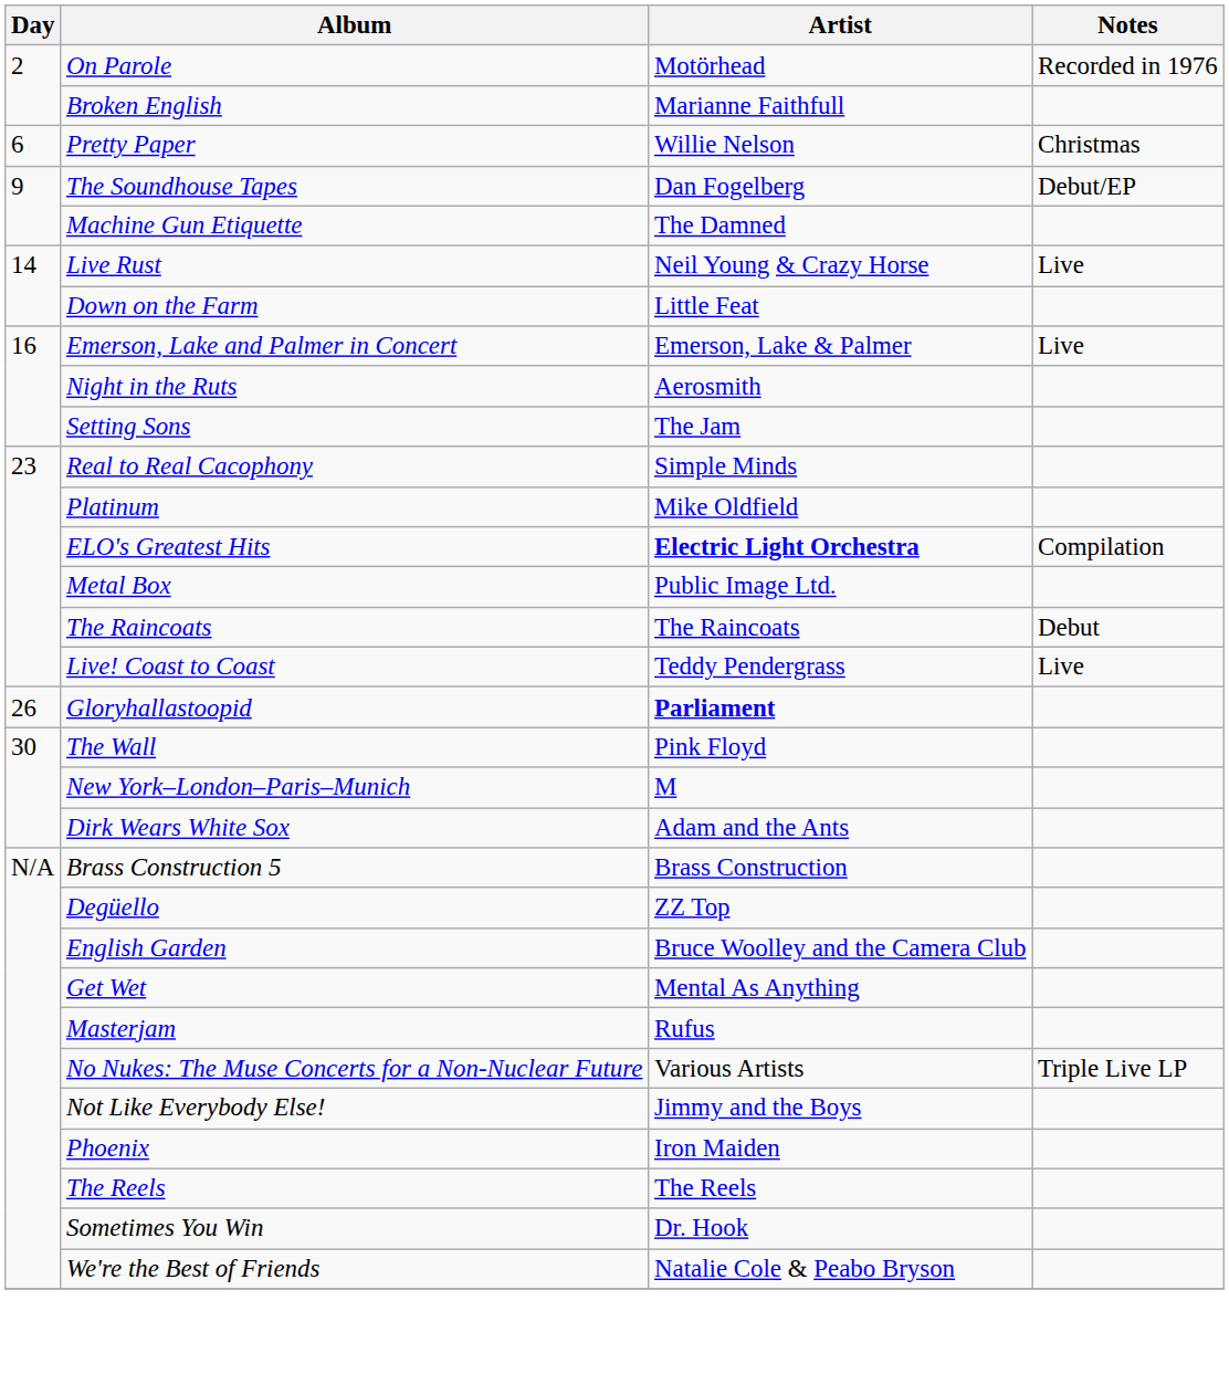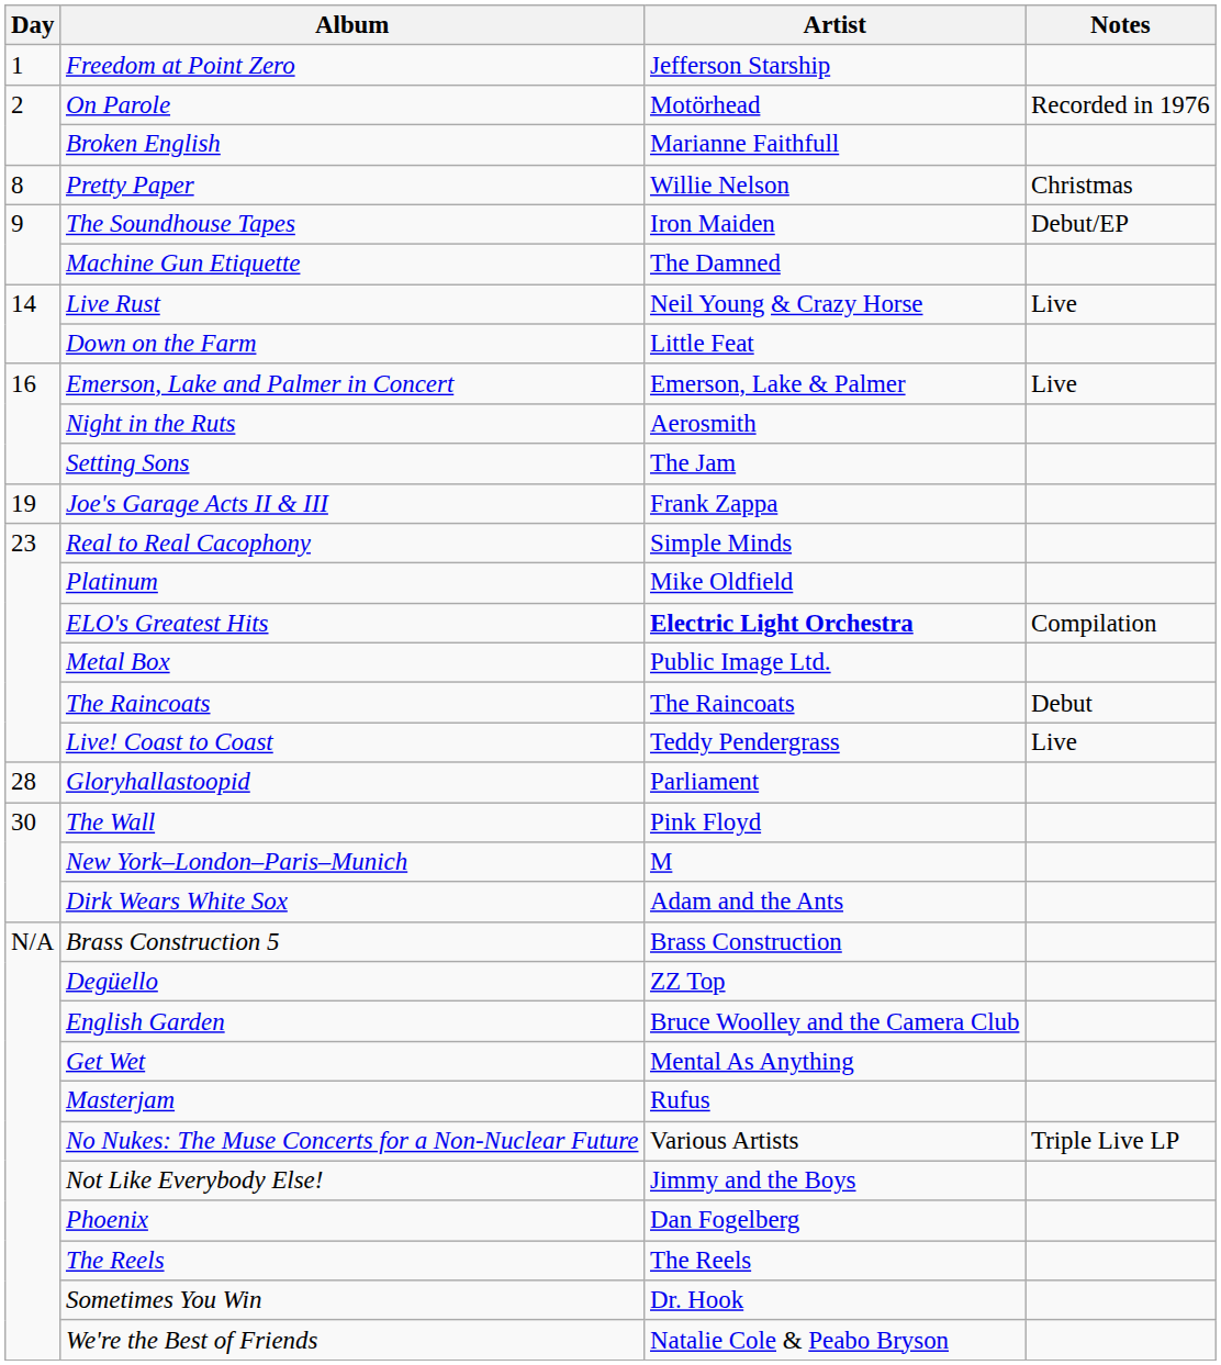+ row: 1 | Freedom at Point Zero | Jefferson Starship
Pretty Paper | Day: 6 -> 8
The Soundhouse Tapes | Artist: Dan Fogelberg -> Iron Maiden
+ row: 19 | Joe's Garage Acts II & III | Frank Zappa
Gloryhallastoopid | Day: 26 -> 28
Gloryhallastoopid | Artist: bold -> normal
Phoenix | Artist: Iron Maiden -> Dan Fogelberg
